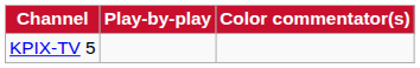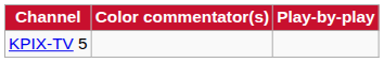columns swapped: Play-by-play <-> Color commentator(s)
